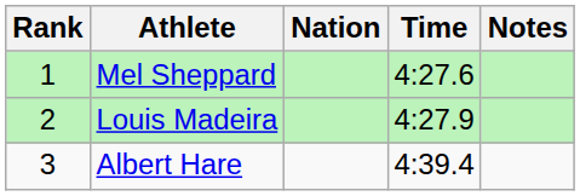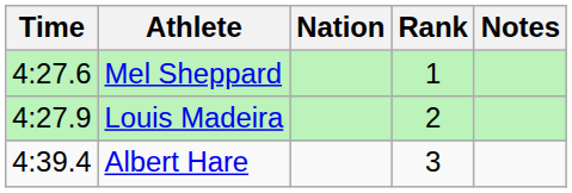columns swapped: Rank <-> Time
